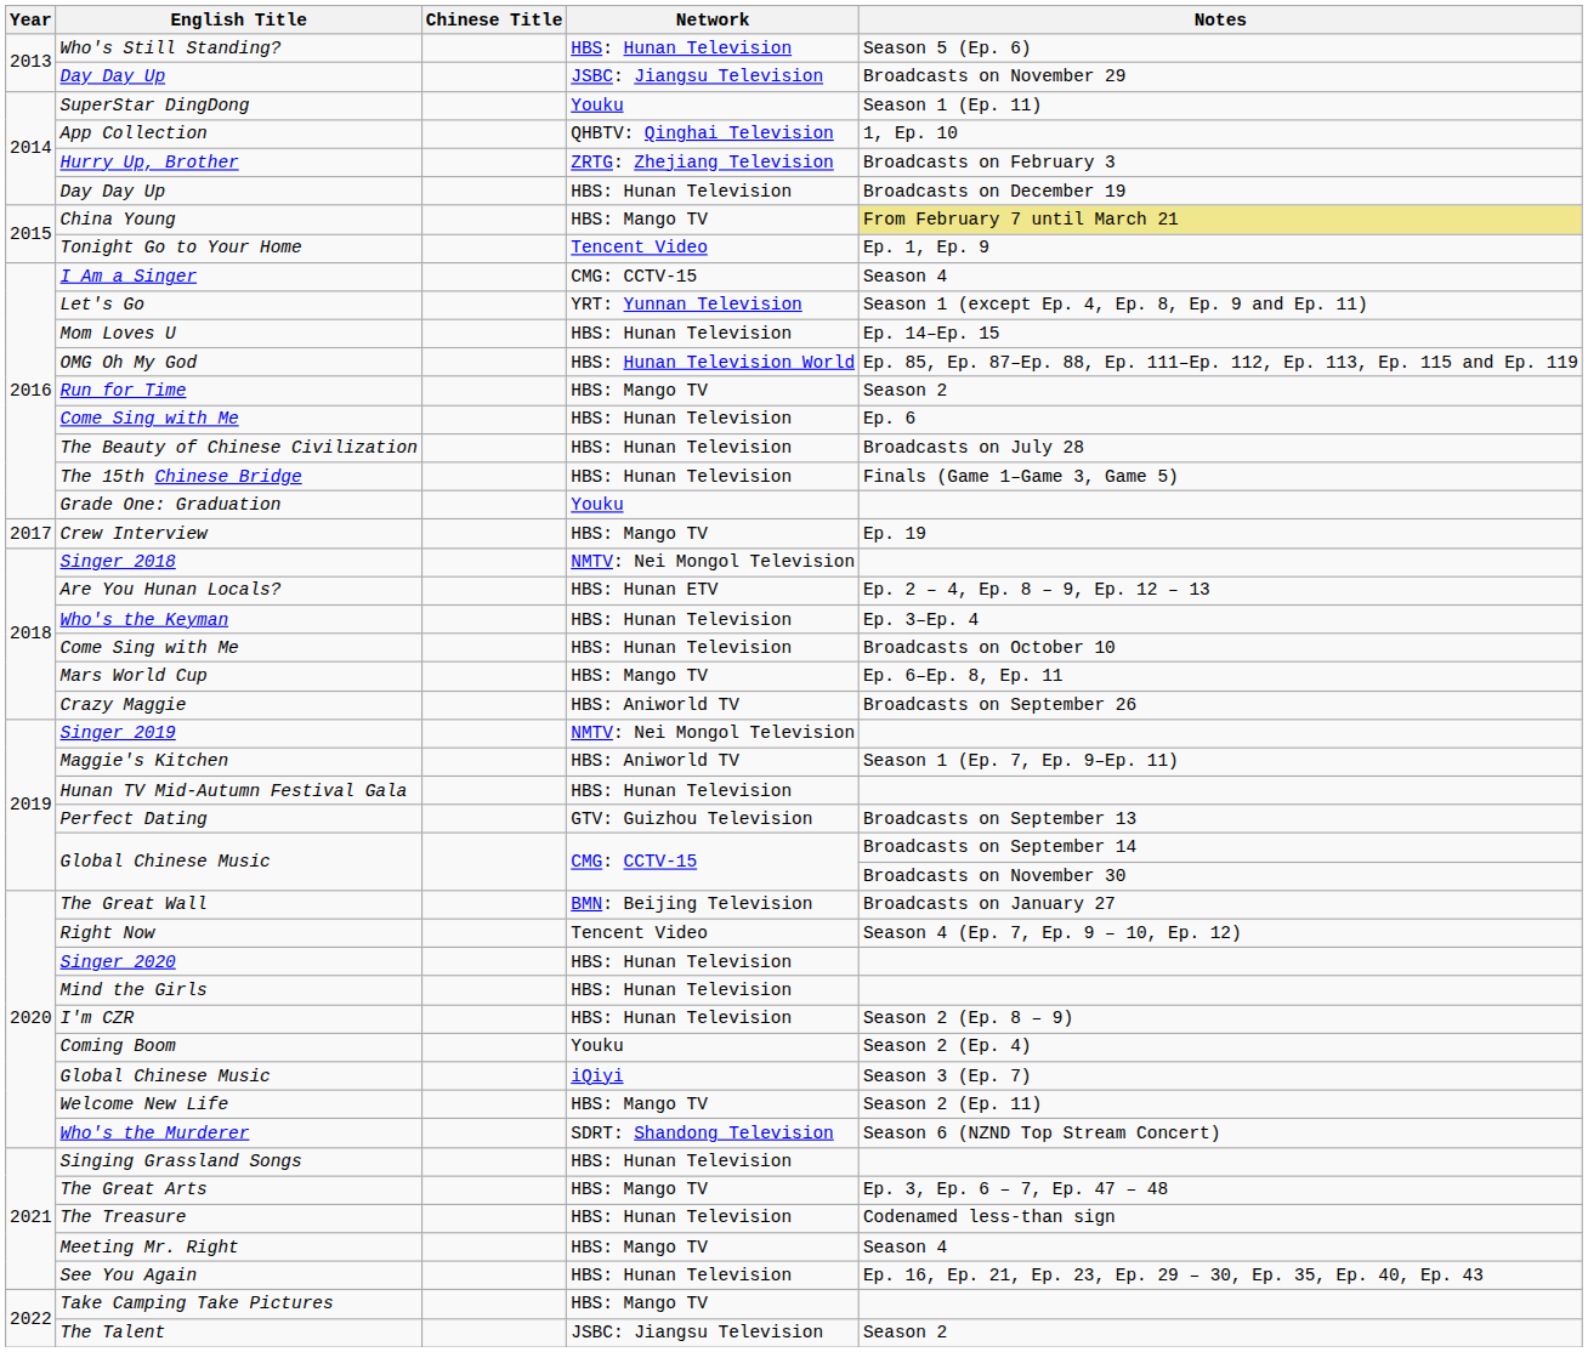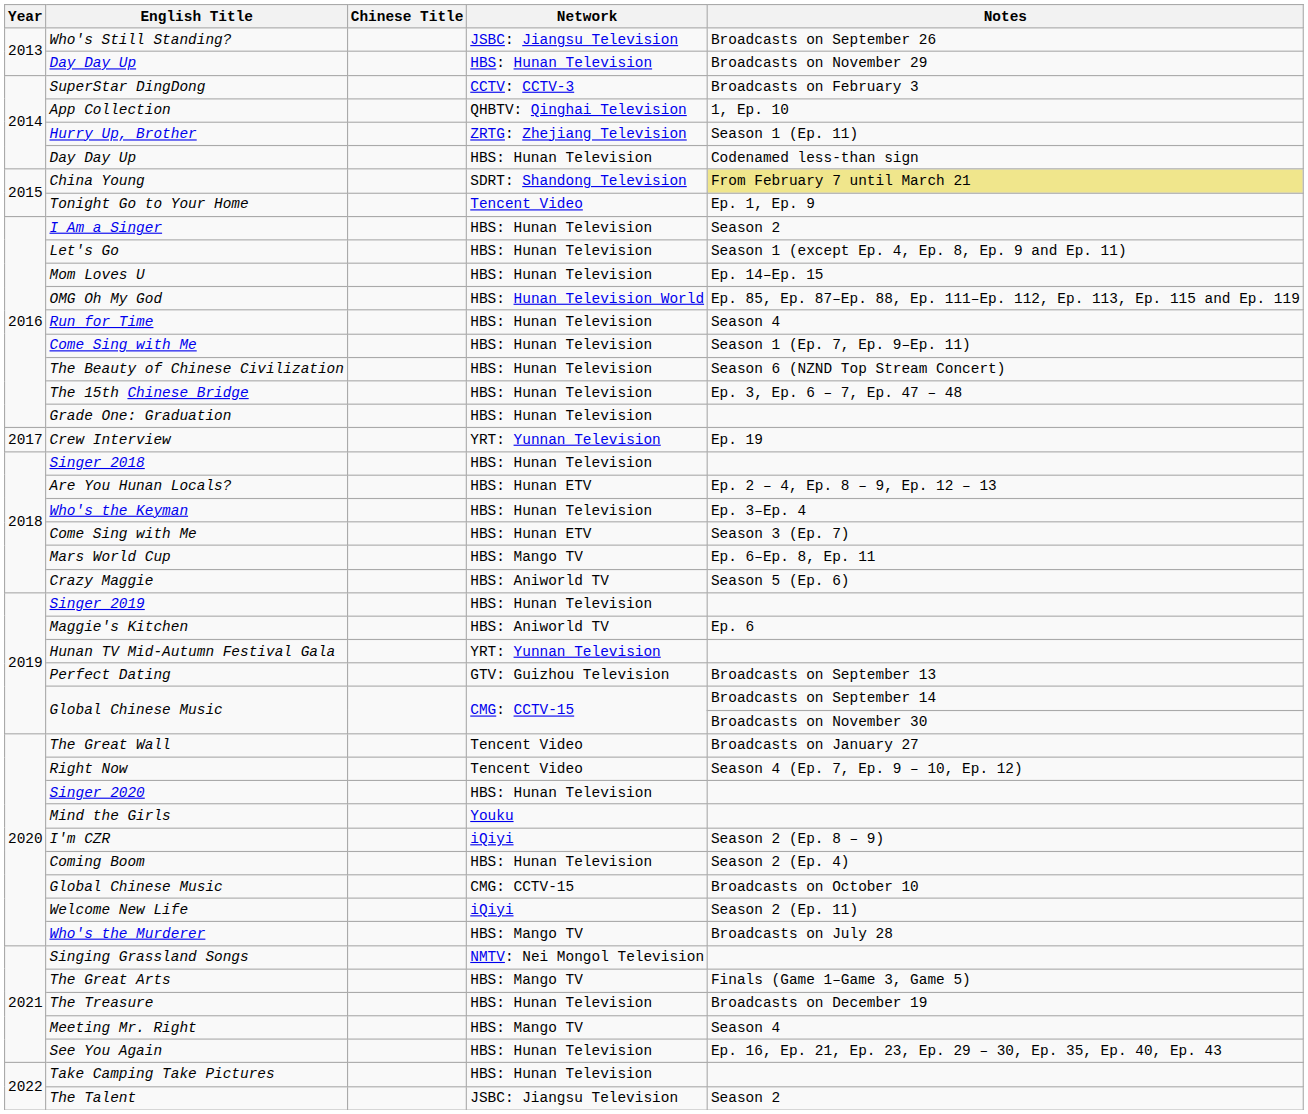Who's Still Standing? | Network: HBS: Hunan Television -> JSBC: Jiangsu Television
Who's Still Standing? | Notes: Season 5 (Ep. 6) -> Broadcasts on September 26
2013 / Day Day Up | Network: JSBC: Jiangsu Television -> HBS: Hunan Television
SuperStar DingDong | Network: Youku -> CCTV: CCTV-3
SuperStar DingDong | Notes: Season 1 (Ep. 11) -> Broadcasts on February 3
Hurry Up, Brother | Notes: Broadcasts on February 3 -> Season 1 (Ep. 11)
2014 / Day Day Up | Notes: Broadcasts on December 19 -> Codenamed less-than sign
China Young | Network: HBS: Mango TV -> SDRT: Shandong Television
I Am a Singer | Network: CMG: CCTV-15 -> HBS: Hunan Television
I Am a Singer | Notes: Season 4 -> Season 2
Let's Go | Network: YRT: Yunnan Television -> HBS: Hunan Television
Run for Time | Network: HBS: Mango TV -> HBS: Hunan Television
Run for Time | Notes: Season 2 -> Season 4
2016 / Come Sing with Me | Notes: Ep. 6 -> Season 1 (Ep. 7, Ep. 9–Ep. 11)
The Beauty of Chinese Civilization | Notes: Broadcasts on July 28 -> Season 6 (NZND Top Stream Concert)
The 15th Chinese Bridge | Notes: Finals (Game 1–Game 3, Game 5) -> Ep. 3, Ep. 6 – 7, Ep. 47 – 48
Grade One: Graduation | Network: Youku -> HBS: Hunan Television
Crew Interview | Network: HBS: Mango TV -> YRT: Yunnan Television
Singer 2018 | Network: NMTV: Nei Mongol Television -> HBS: Hunan Television
2018 / Come Sing with Me | Network: HBS: Hunan Television -> HBS: Hunan ETV
2018 / Come Sing with Me | Notes: Broadcasts on October 10 -> Season 3 (Ep. 7)
Crazy Maggie | Notes: Broadcasts on September 26 -> Season 5 (Ep. 6)
Singer 2019 | Network: NMTV: Nei Mongol Television -> HBS: Hunan Television
Maggie's Kitchen | Notes: Season 1 (Ep. 7, Ep. 9–Ep. 11) -> Ep. 6
Hunan TV Mid-Autumn Festival Gala | Network: HBS: Hunan Television -> YRT: Yunnan Television
The Great Wall | Network: BMN: Beijing Television -> Tencent Video
Mind the Girls | Network: HBS: Hunan Television -> Youku
I'm CZR | Network: HBS: Hunan Television -> iQiyi
Coming Boom | Network: Youku -> HBS: Hunan Television
2020 / Global Chinese Music | Network: iQiyi -> CMG: CCTV-15
2020 / Global Chinese Music | Notes: Season 3 (Ep. 7) -> Broadcasts on October 10
Welcome New Life | Network: HBS: Mango TV -> iQiyi
Who's the Murderer | Network: SDRT: Shandong Television -> HBS: Mango TV
Who's the Murderer | Notes: Season 6 (NZND Top Stream Concert) -> Broadcasts on July 28
Singing Grassland Songs | Network: HBS: Hunan Television -> NMTV: Nei Mongol Television
The Great Arts | Notes: Ep. 3, Ep. 6 – 7, Ep. 47 – 48 -> Finals (Game 1–Game 3, Game 5)
The Treasure | Notes: Codenamed less-than sign -> Broadcasts on December 19
Take Camping Take Pictures | Network: HBS: Mango TV -> HBS: Hunan Television
